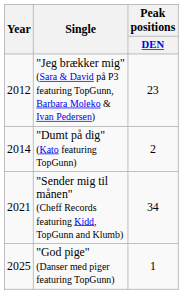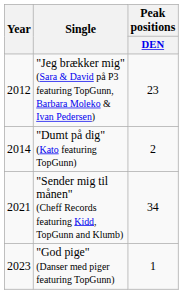"God pige" (Danser med piger featuring TopGunn) | Year: 2025 -> 2023
